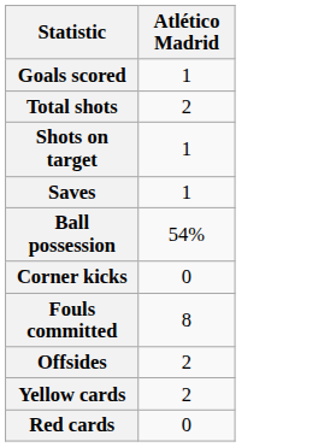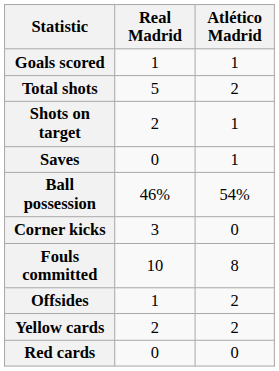+ column: Real Madrid | 1 | 5 | 2 | 0 | 46% | 3 | 10 | 1 | 2 | 0
